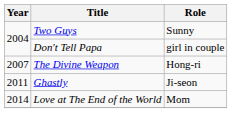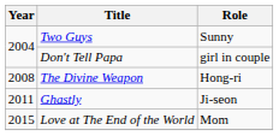The Divine Weapon | Year: 2007 -> 2008
Love at The End of the World | Year: 2014 -> 2015
